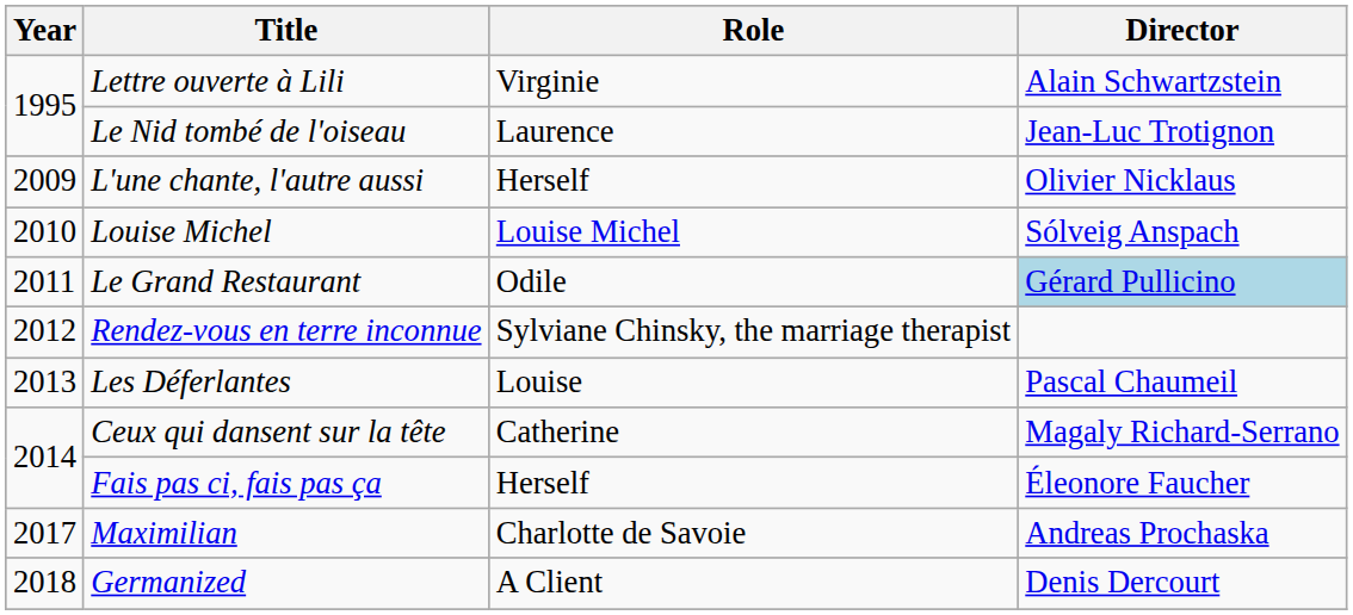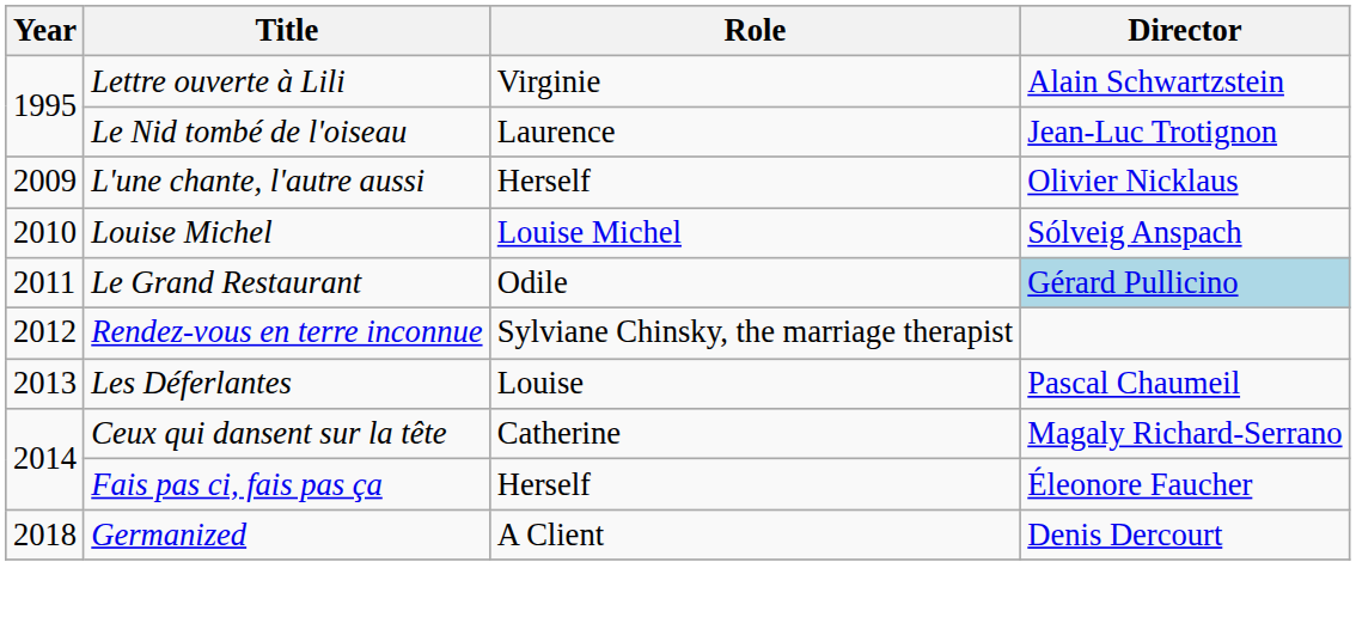- row: 2017 | Maximilian | Charlotte de Savoie | Andreas Prochaska
